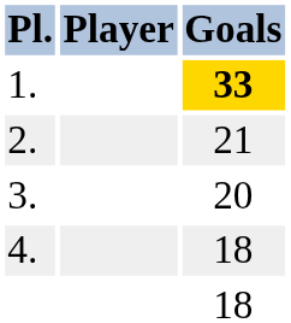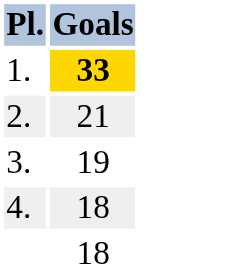- column: Player
3. | Goals: 20 -> 19
